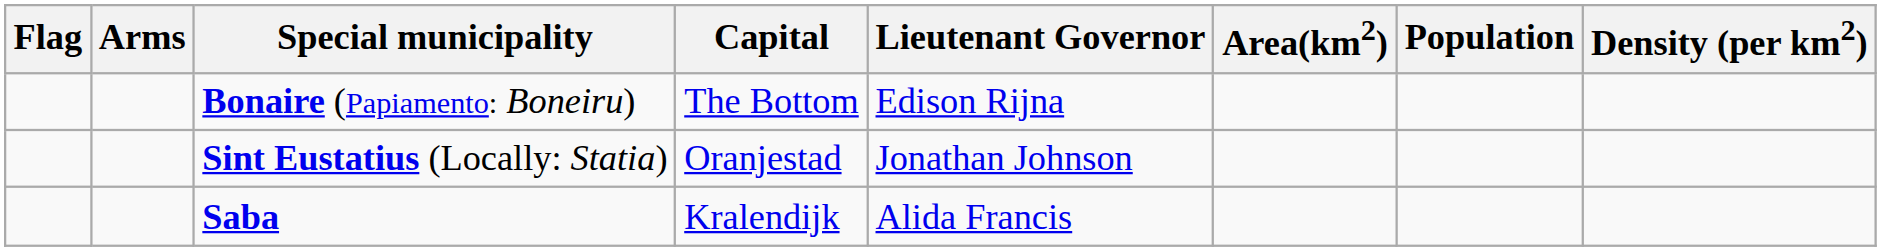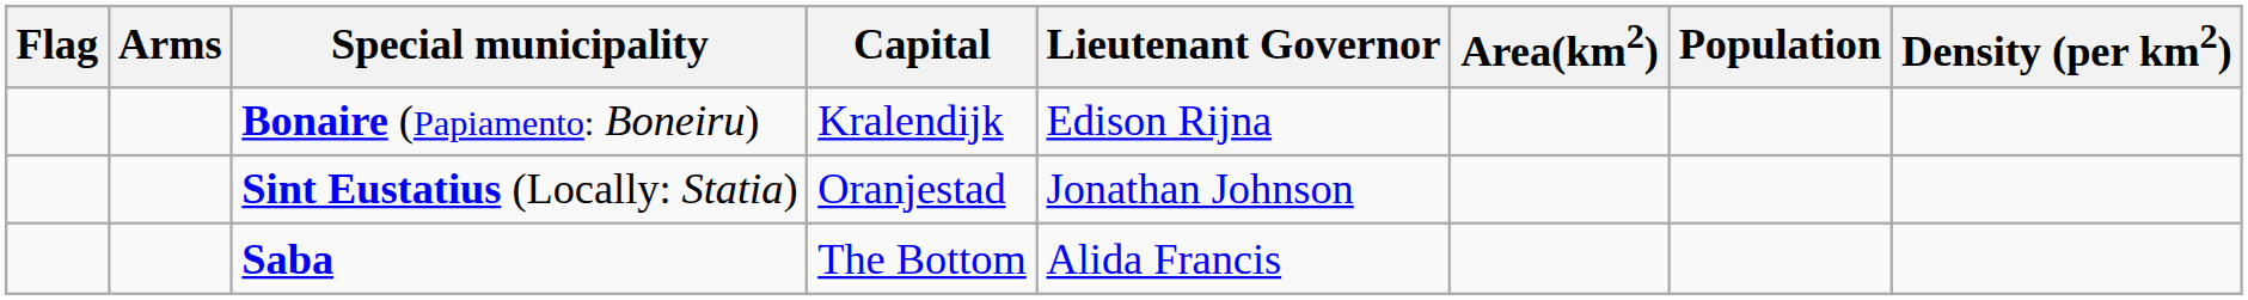Bonaire (Papiamento: Boneiru) | Capital: The Bottom -> Kralendijk
Saba | Capital: Kralendijk -> The Bottom
